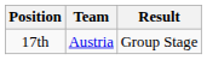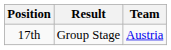columns swapped: Team <-> Result
